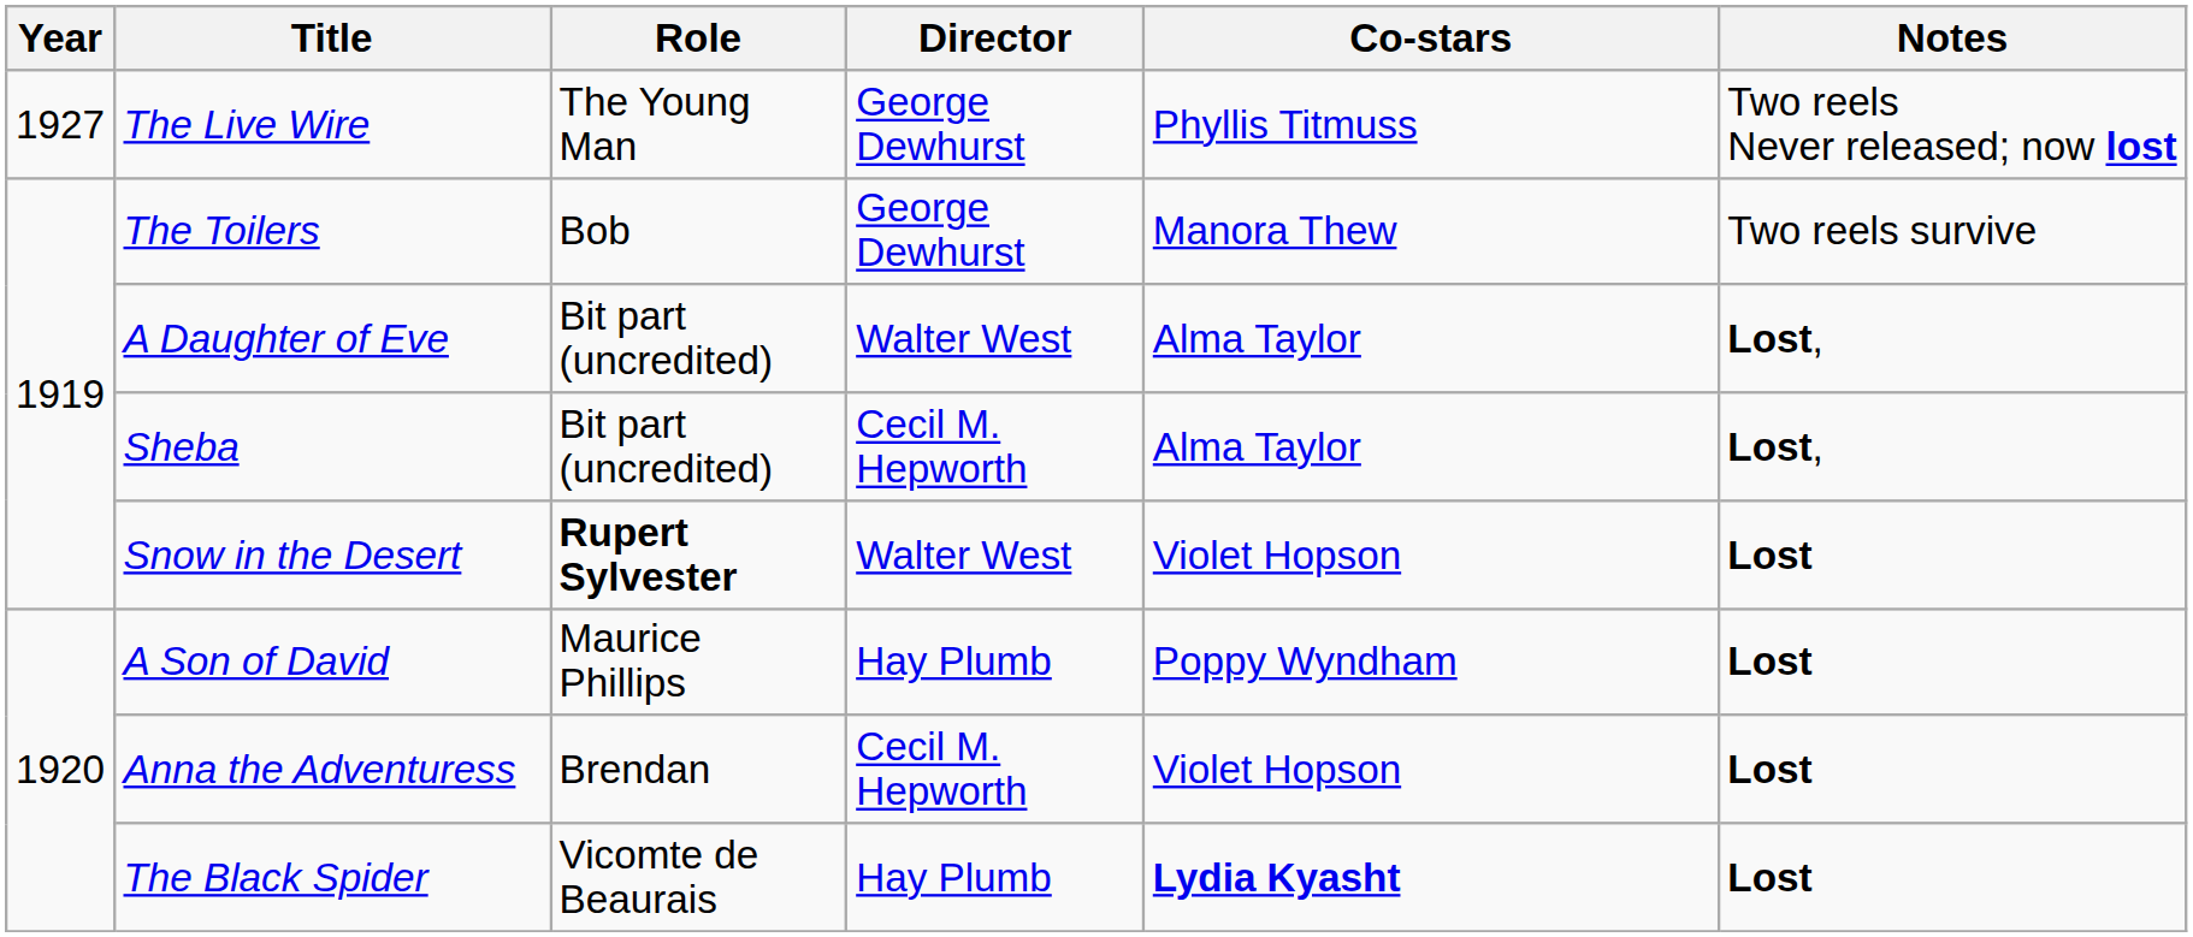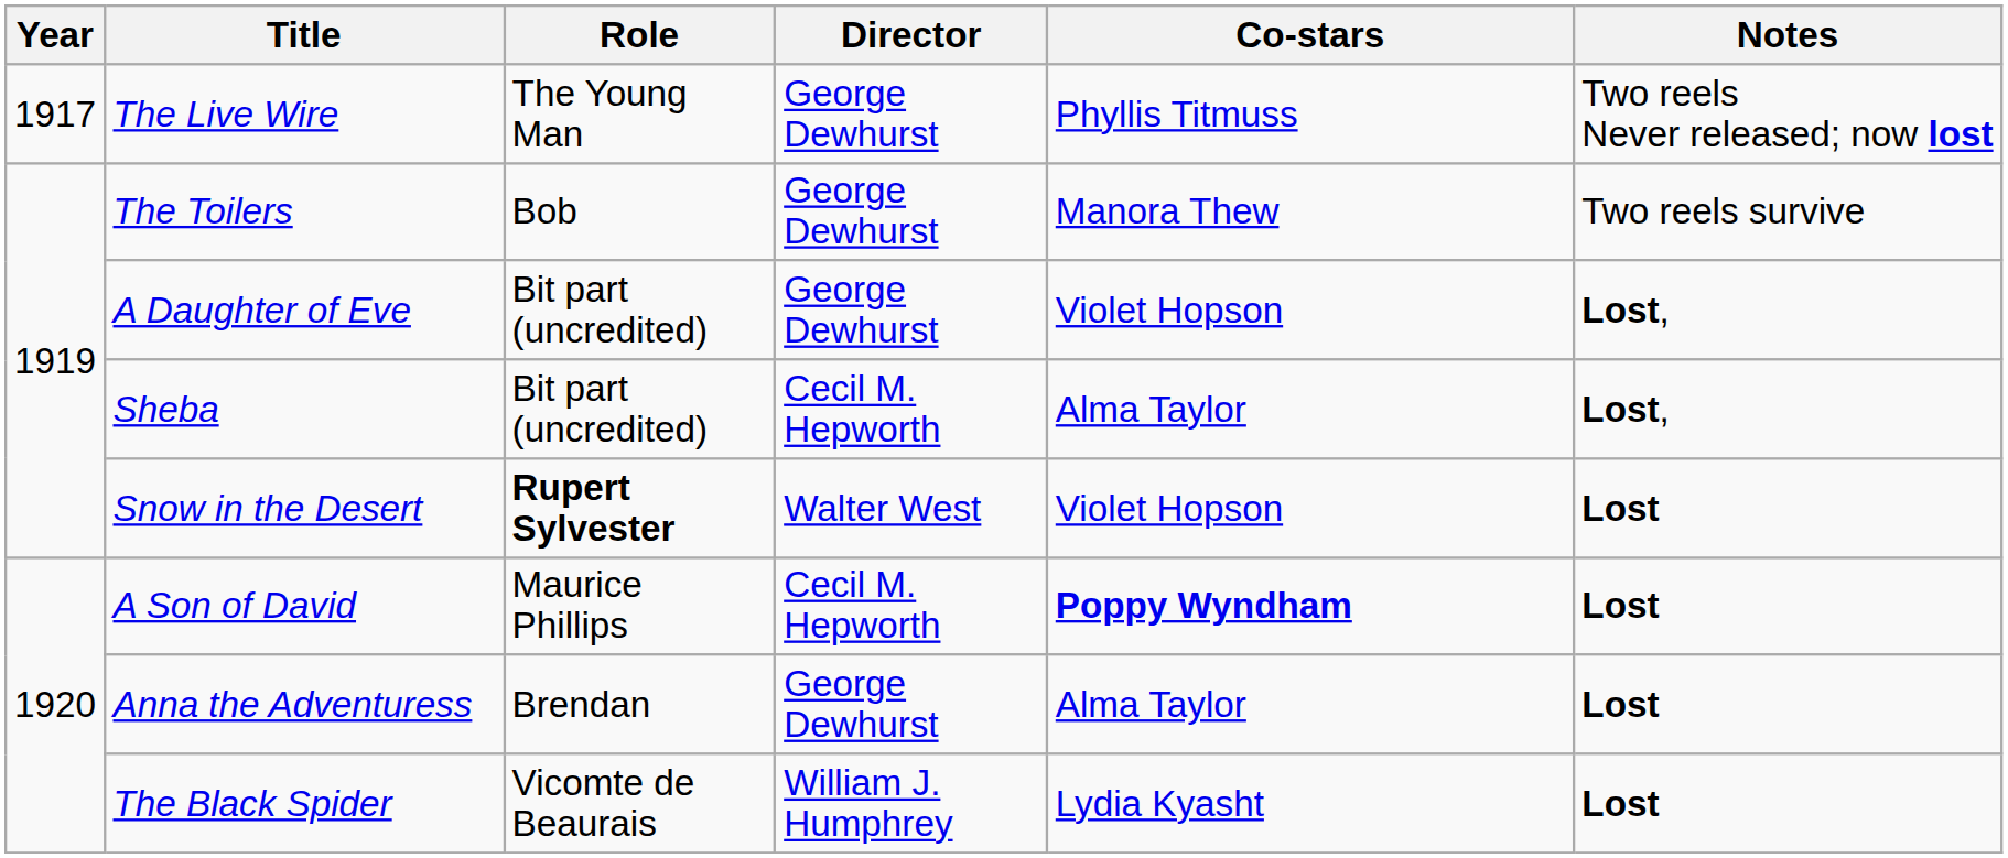The Live Wire | Year: 1927 -> 1917
A Daughter of Eve | Director: Walter West -> George Dewhurst
A Daughter of Eve | Co-stars: Alma Taylor -> Violet Hopson
A Son of David | Director: Hay Plumb -> Cecil M. Hepworth
A Son of David | Co-stars: normal -> bold
Anna the Adventuress | Director: Cecil M. Hepworth -> George Dewhurst
Anna the Adventuress | Co-stars: Violet Hopson -> Alma Taylor
The Black Spider | Director: Hay Plumb -> William J. Humphrey
The Black Spider | Co-stars: bold -> normal
